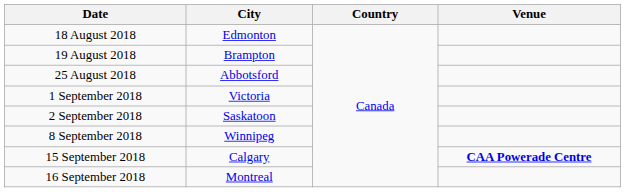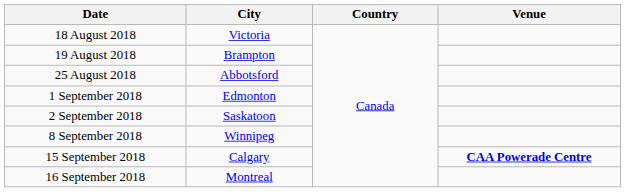18 August 2018 | City: Edmonton -> Victoria
1 September 2018 | City: Victoria -> Edmonton
